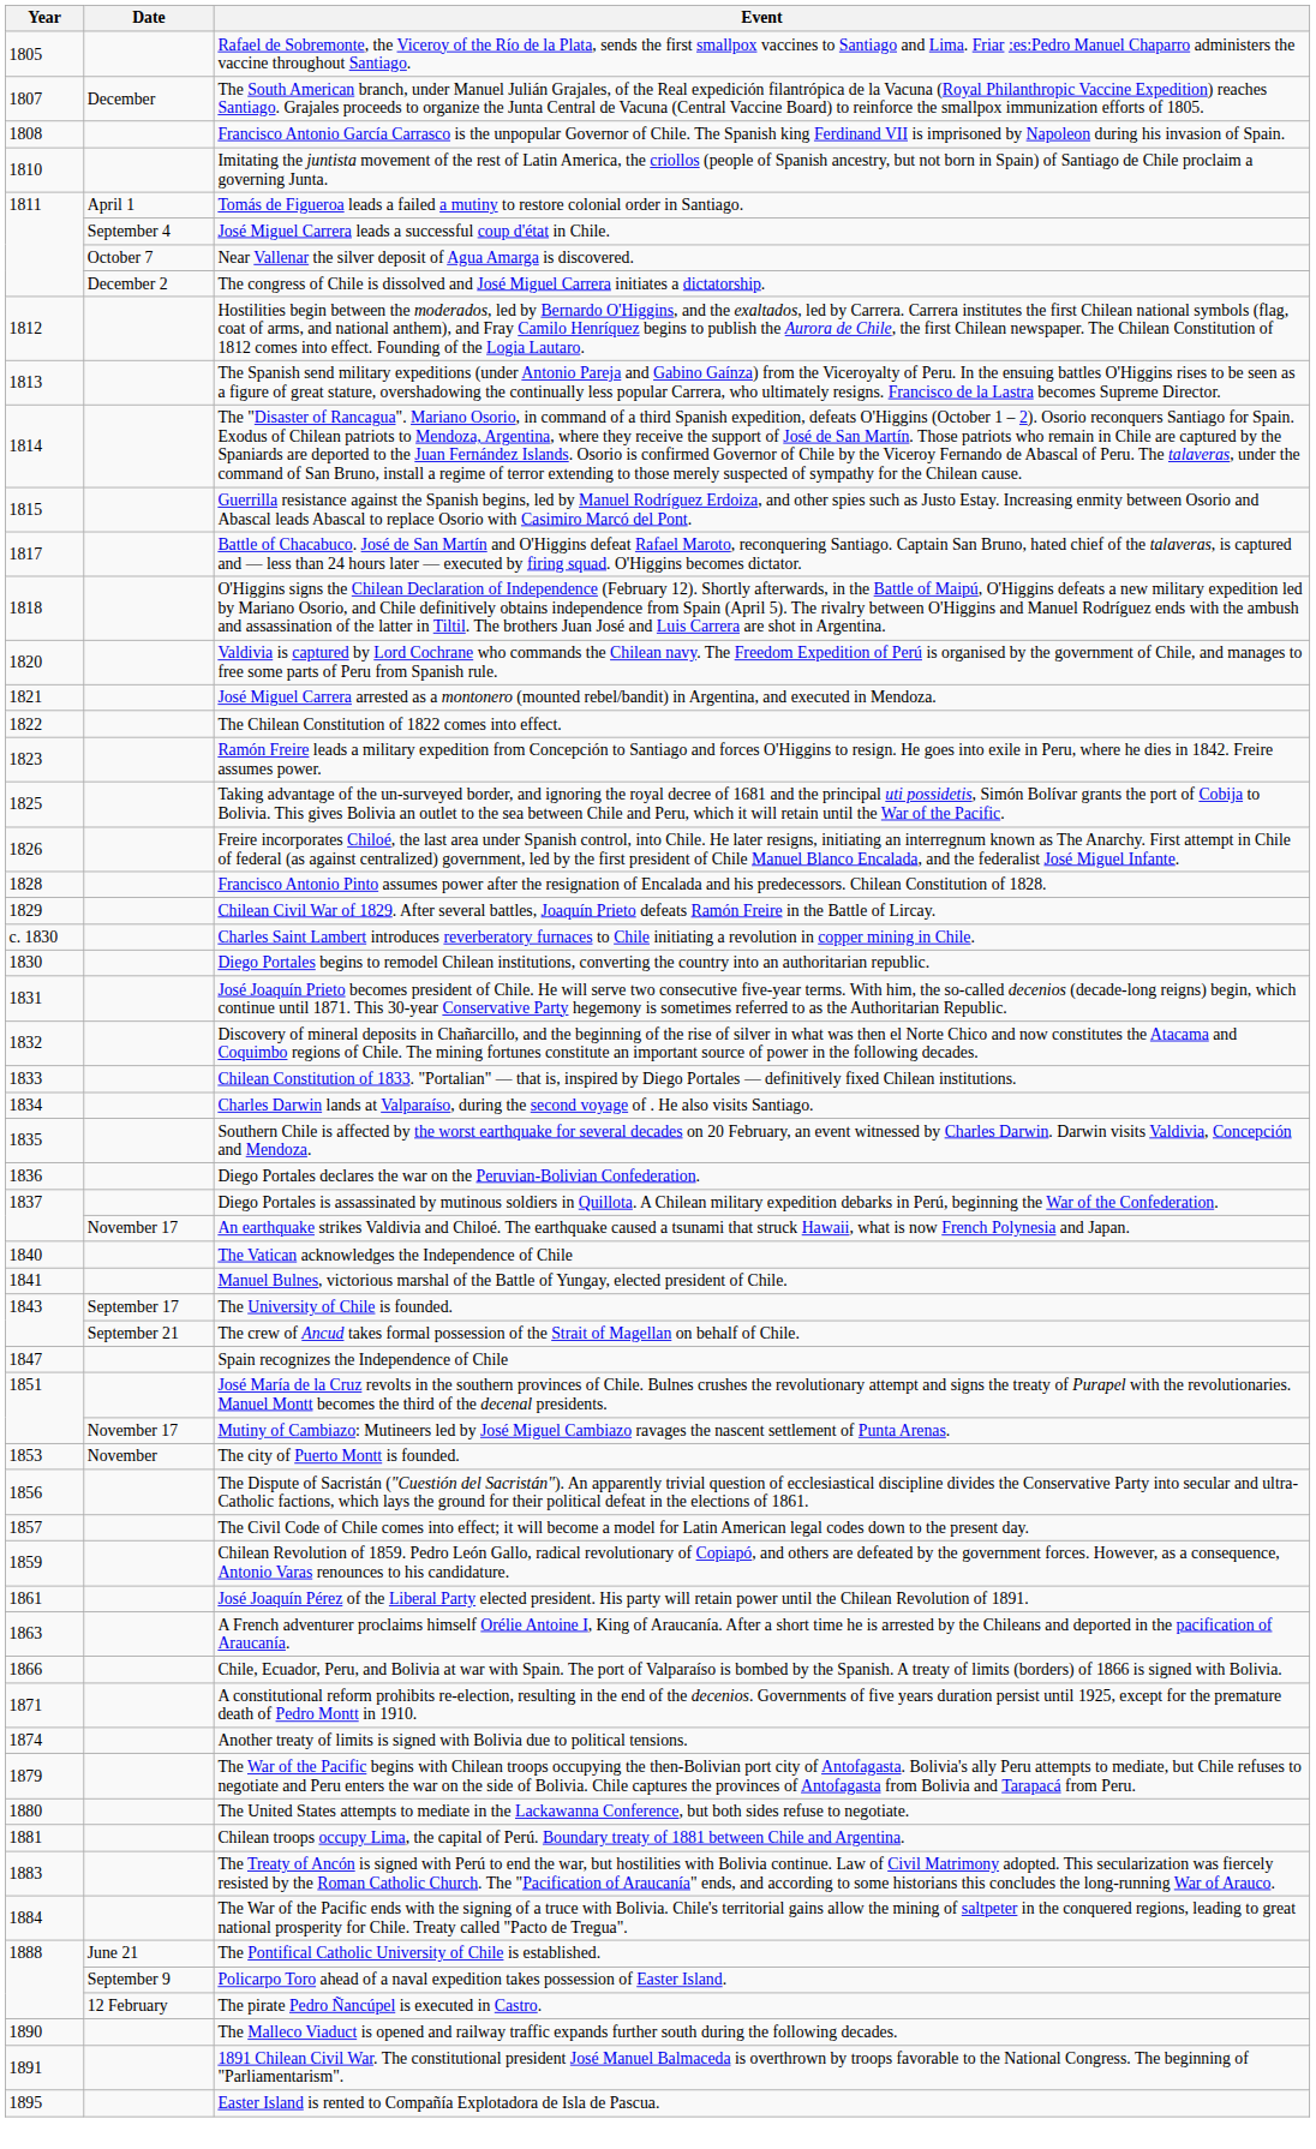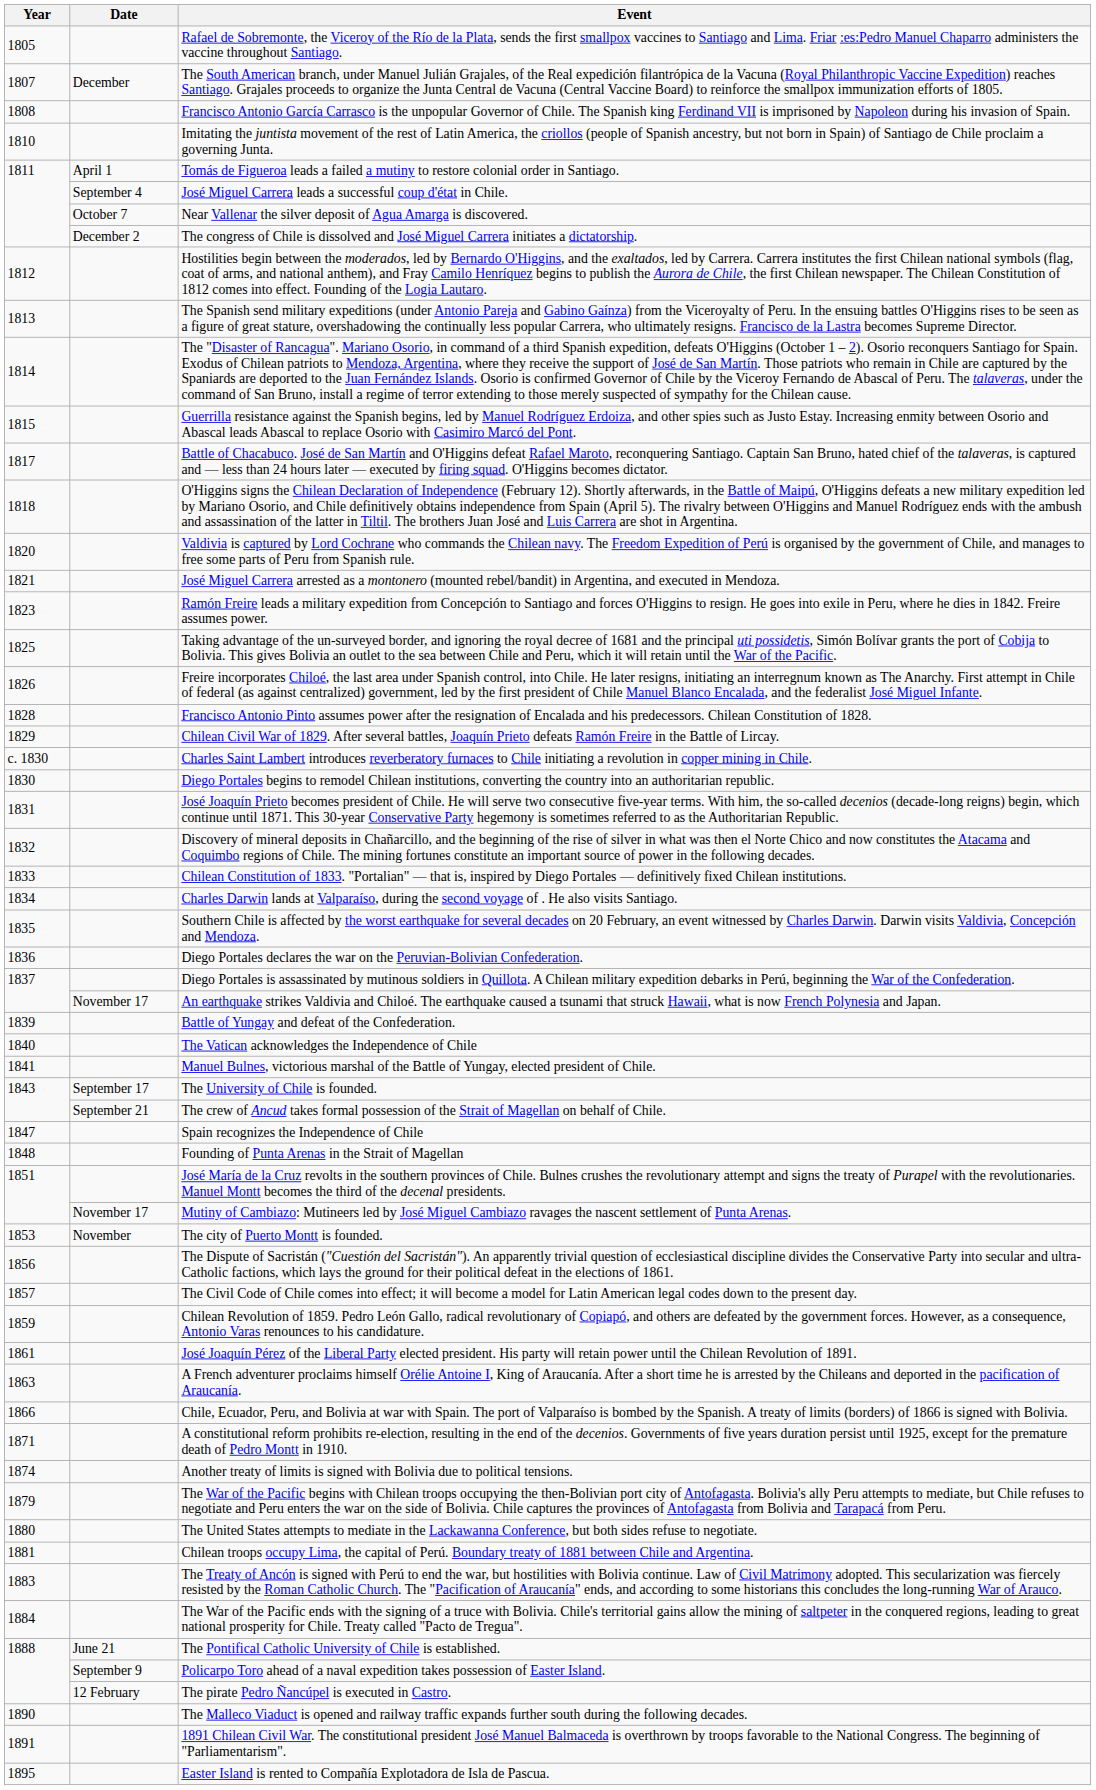- row: 1822 | The Chilean Constitution of 1822 comes into effect.
+ row: 1839 | Battle of Yungay and defeat of the Confederation.
+ row: 1848 | Founding of Punta Arenas in the Strait of Magellan
